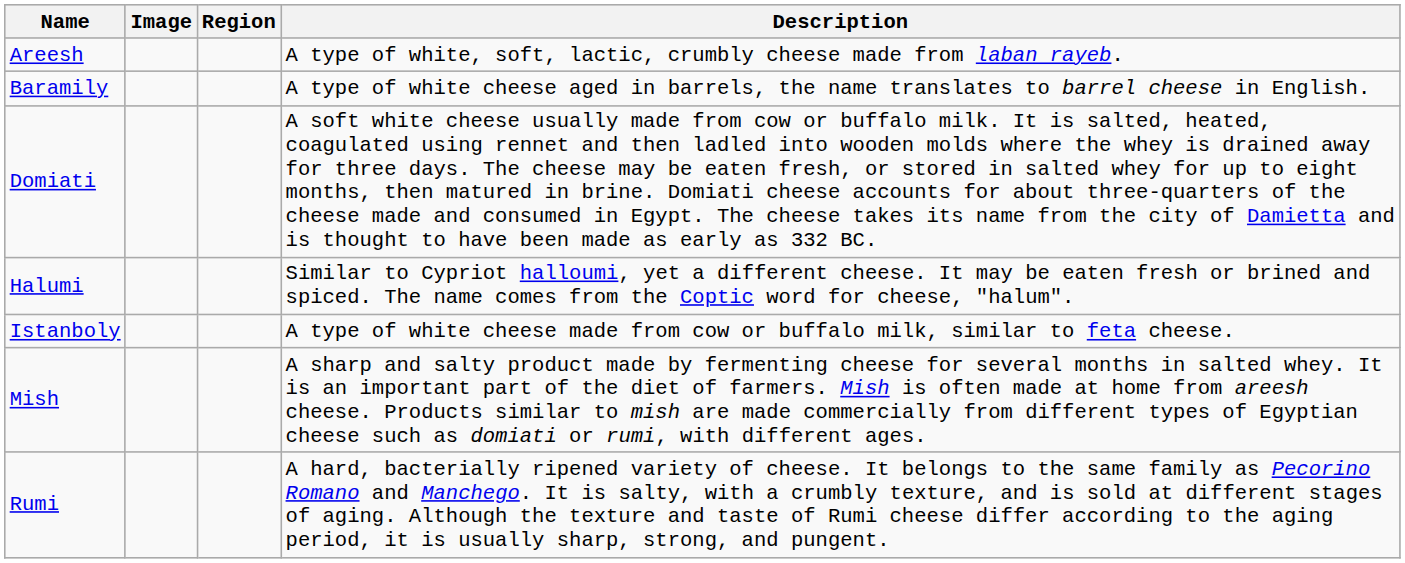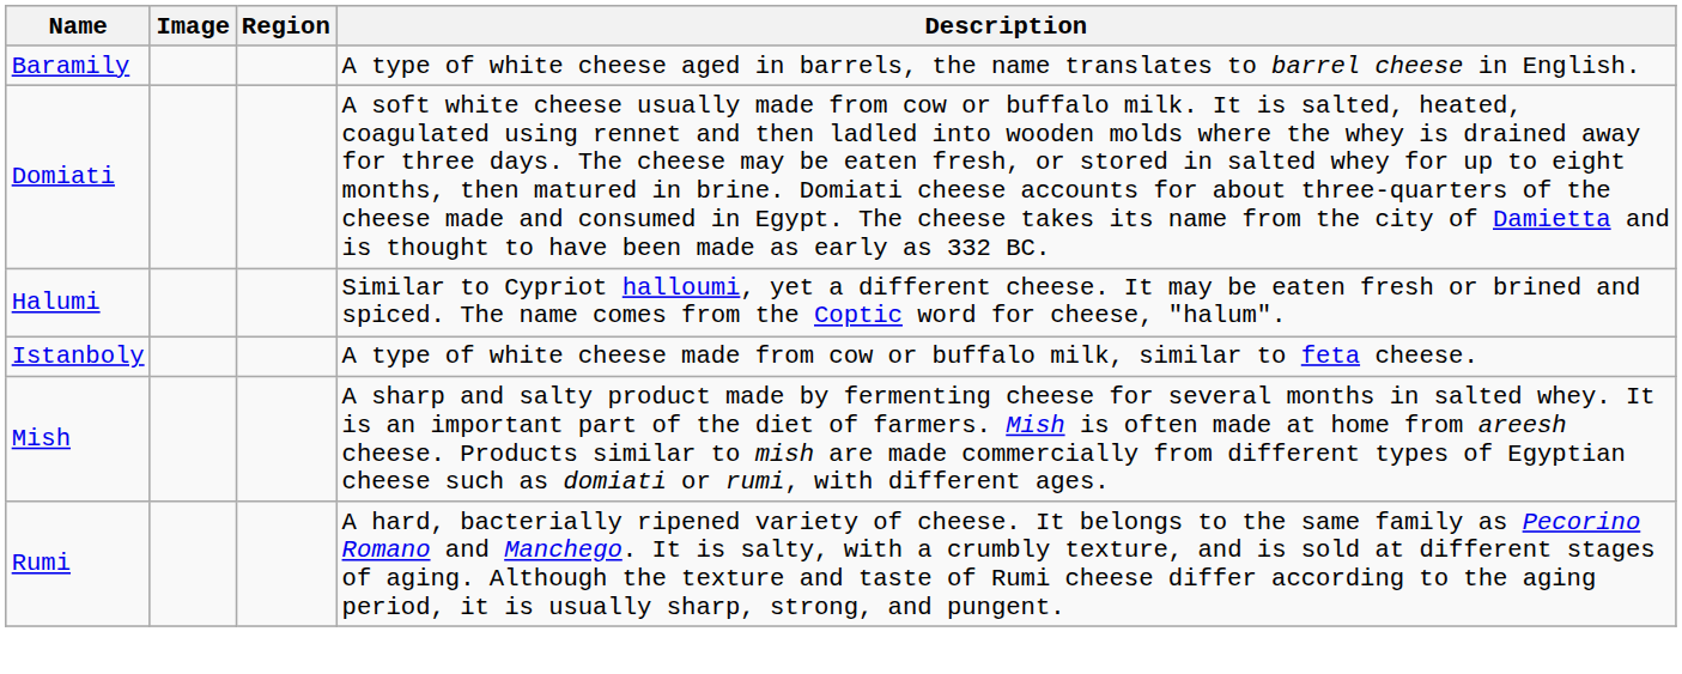- row: Areesh | A type of white, soft, lactic, crumbly cheese made from laban rayeb.
